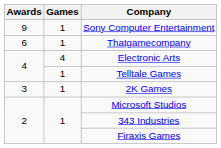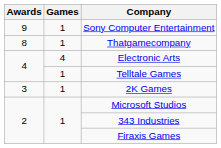Thatgamecompany | Awards: 6 -> 8
